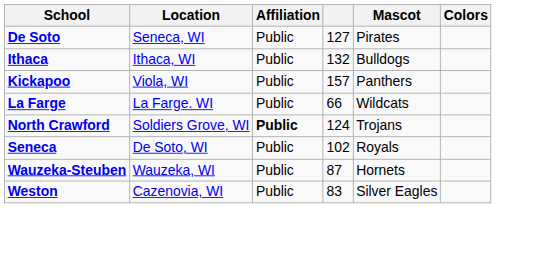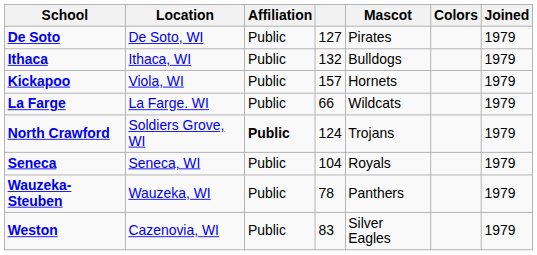+ column: Joined | 1979 | 1979 | 1979 | 1979 | 1979 | 1979 | 1979 | 1979
De Soto | Location: Seneca, WI -> De Soto, WI
Kickapoo | Mascot: Panthers -> Hornets
Seneca | Location: De Soto, WI -> Seneca, WI
Seneca | column 4: 102 -> 104
Wauzeka-Steuben | column 4: 87 -> 78
Wauzeka-Steuben | Mascot: Hornets -> Panthers
